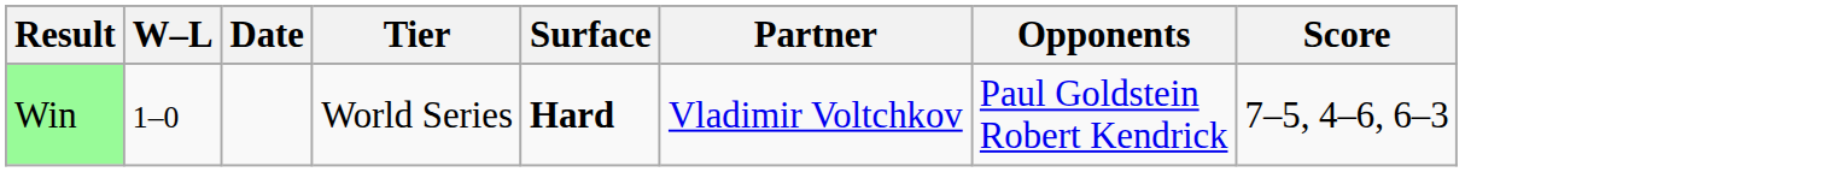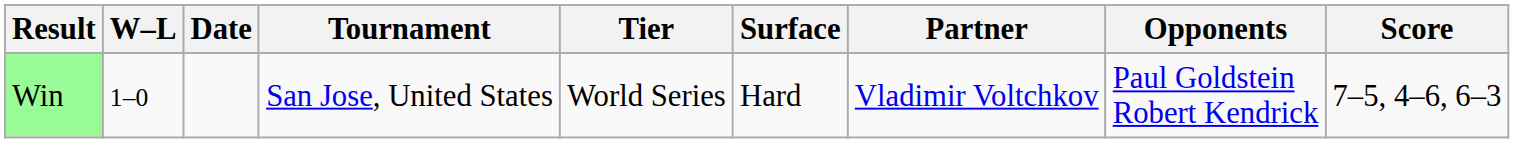+ column: Tournament | San Jose, United States
Win | Surface: bold -> normal
